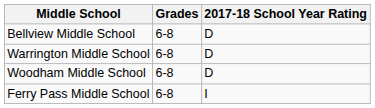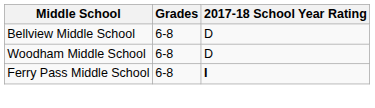- row: Warrington Middle School | 6-8 | D
Ferry Pass Middle School | 2017-18 School Year Rating: normal -> bold
